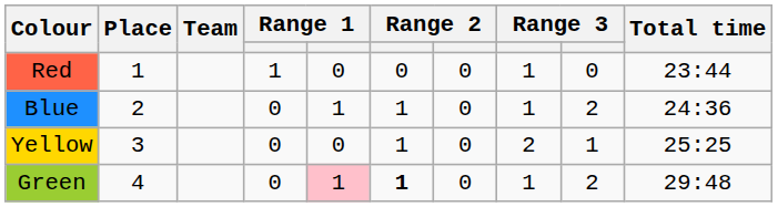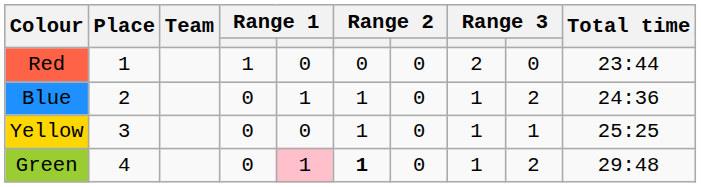Red | column 8: 1 -> 2
Yellow | column 8: 2 -> 1
